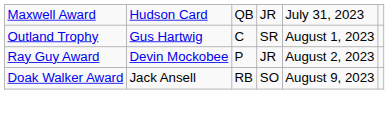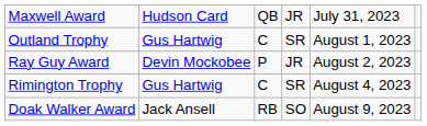+ row: Rimington Trophy | Gus Hartwig | C | SR | August 4, 2023
